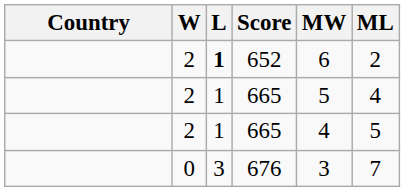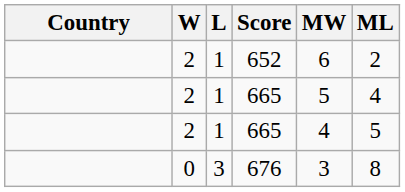652 | L: bold -> normal
676 | ML: 7 -> 8
